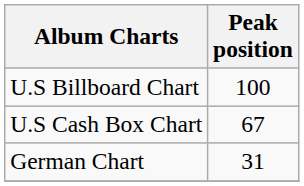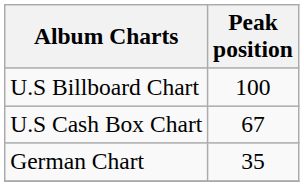German Chart | Peak position: 31 -> 35
